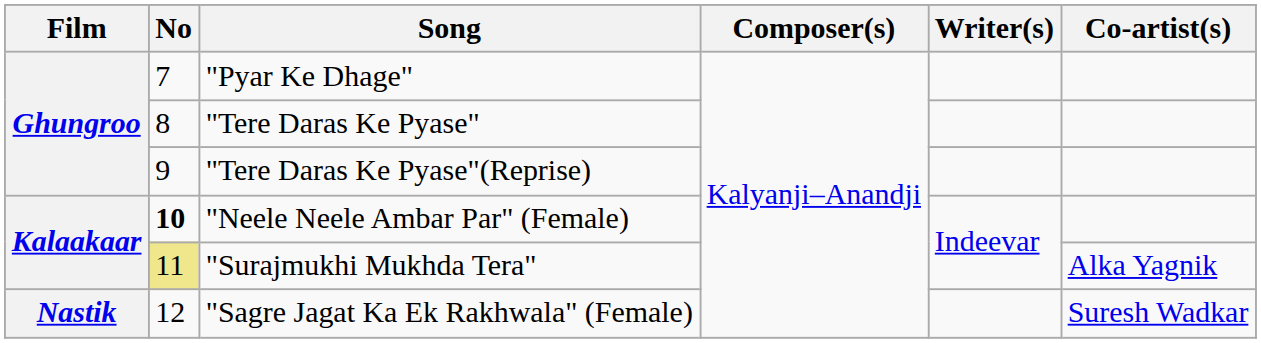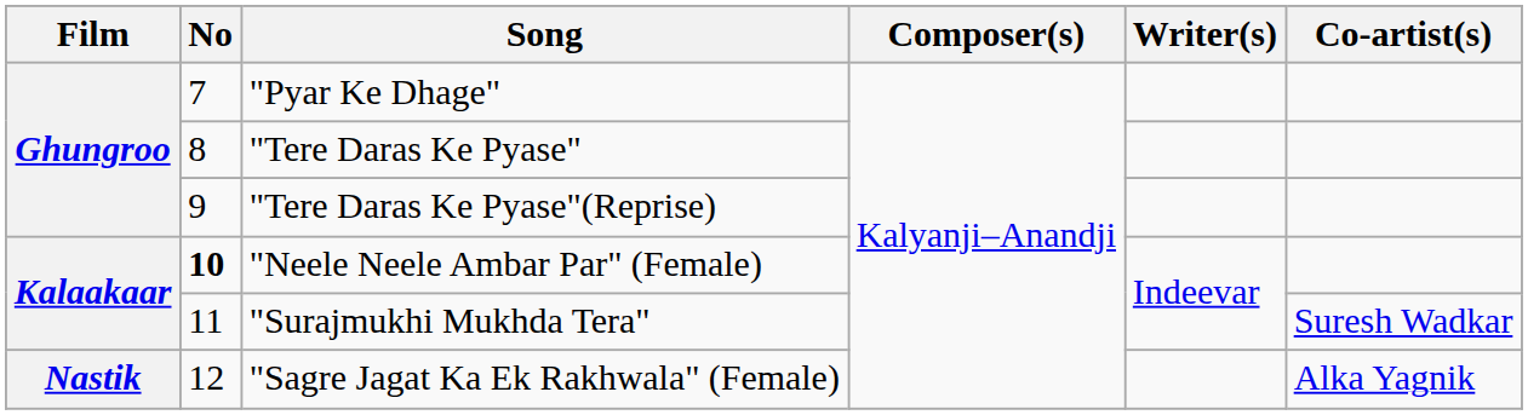"Surajmukhi Mukhda Tera" | No: khaki background -> no background
"Surajmukhi Mukhda Tera" | Co-artist(s): Alka Yagnik -> Suresh Wadkar
"Sagre Jagat Ka Ek Rakhwala" (Female) | Co-artist(s): Suresh Wadkar -> Alka Yagnik
